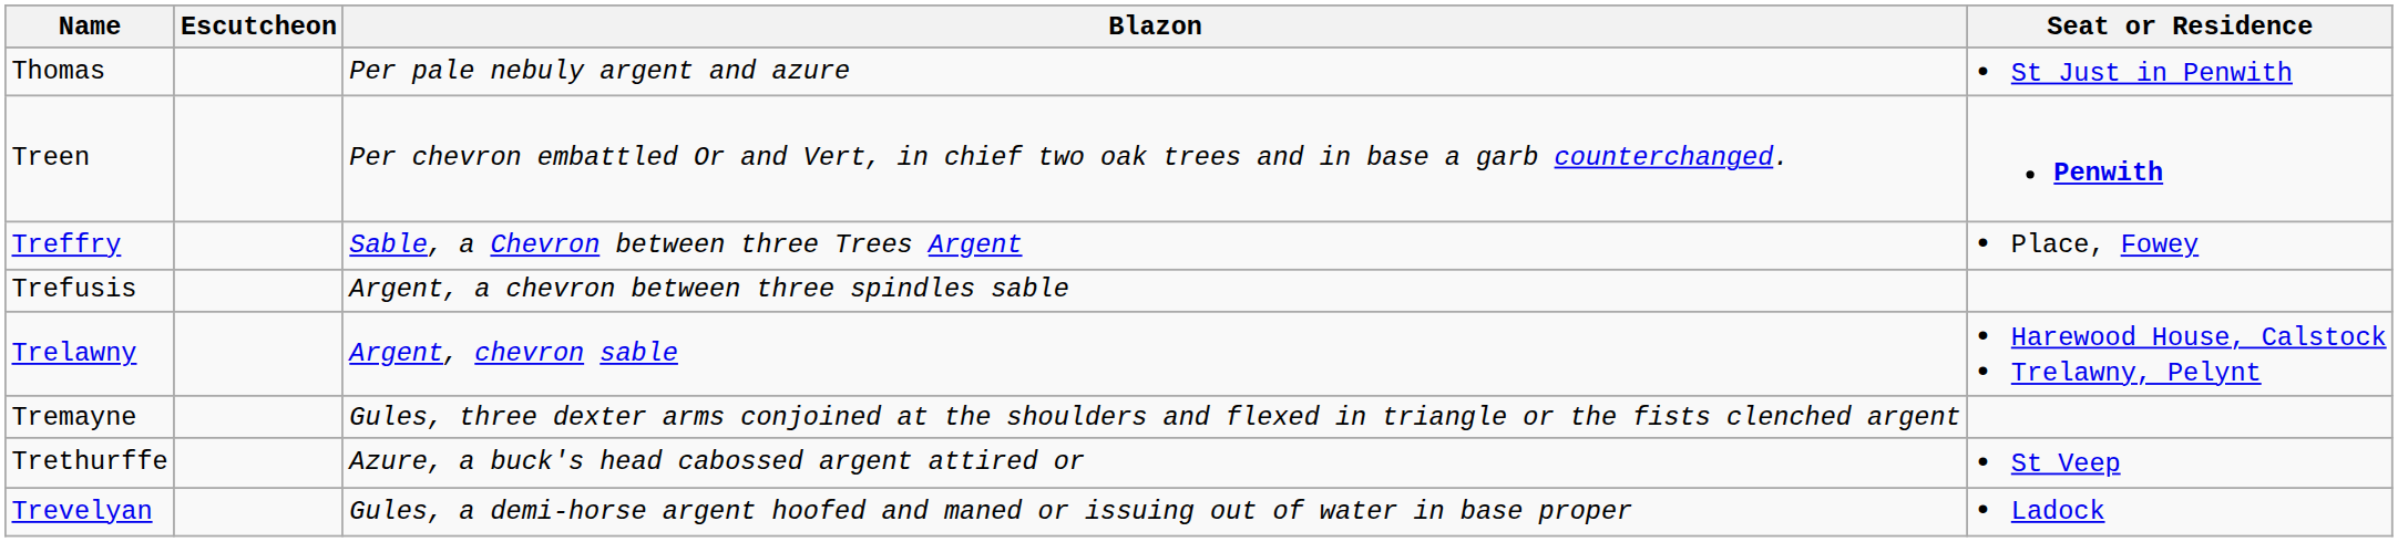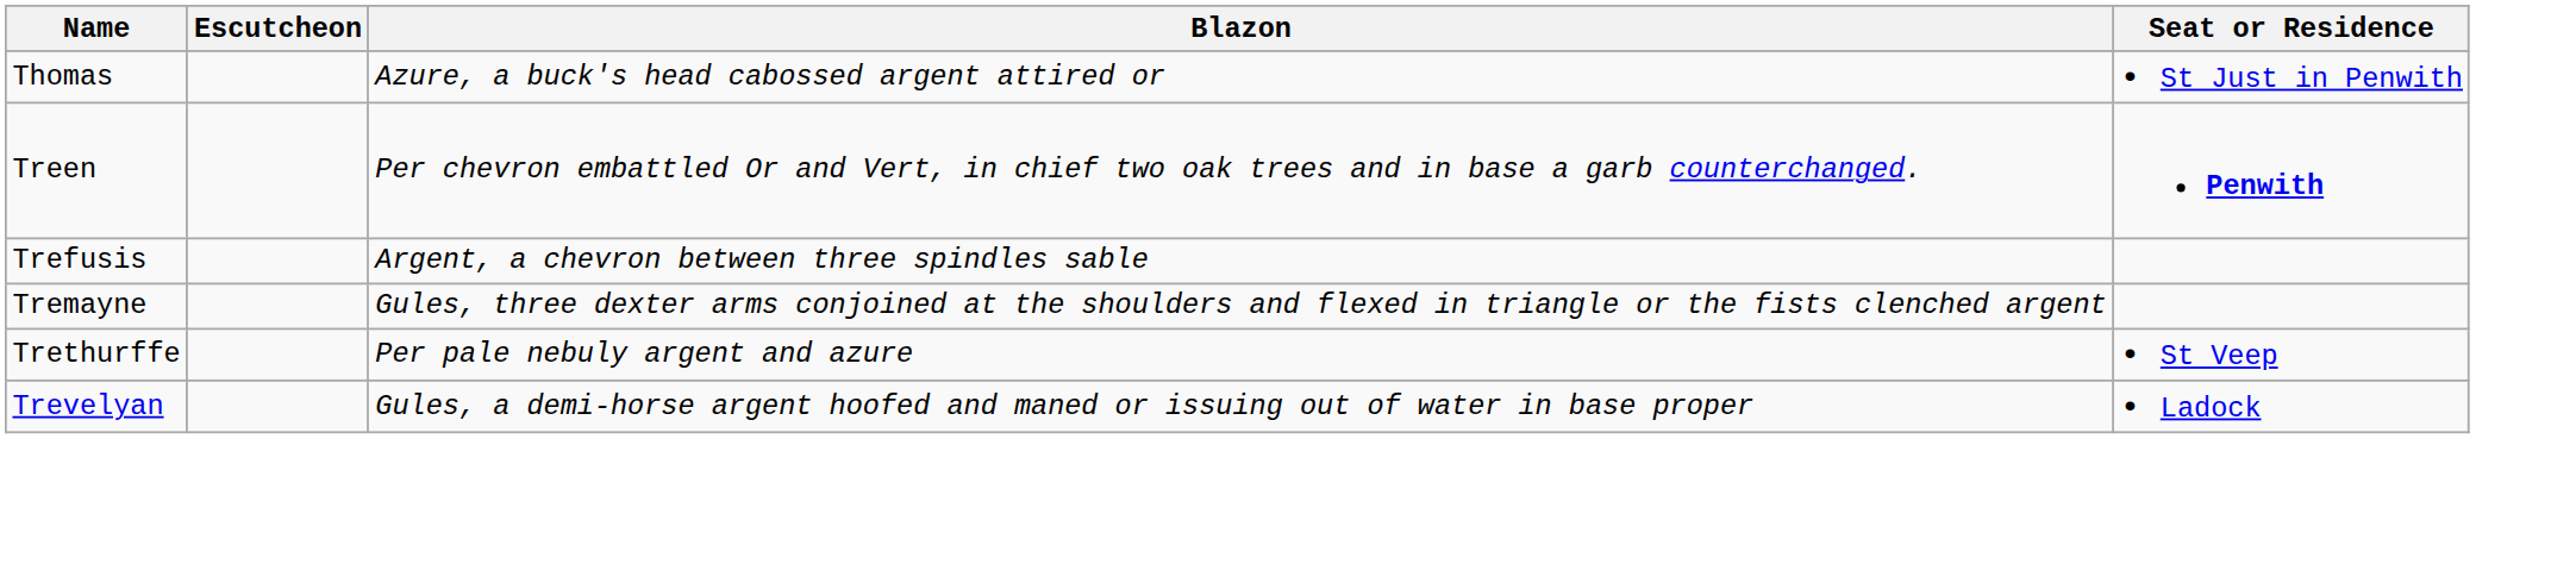Thomas | Blazon: Per pale nebuly argent and azure -> Azure, a buck's head cabossed argent attired or
- row: Treffry | Sable, a Chevron between three Trees Argent | • Place, Fowey
- row: Trelawny | Argent, chevron sable | • Harewood House, Calstock • Trelawny, Pelynt
Trethurffe | Blazon: Azure, a buck's head cabossed argent attired or -> Per pale nebuly argent and azure
